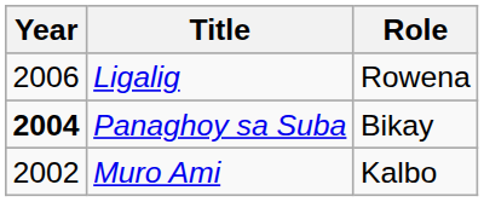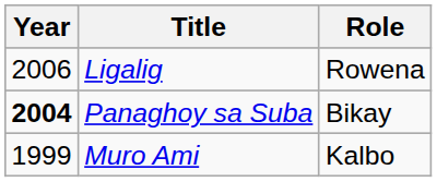Muro Ami | Year: 2002 -> 1999
